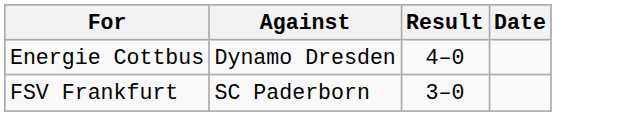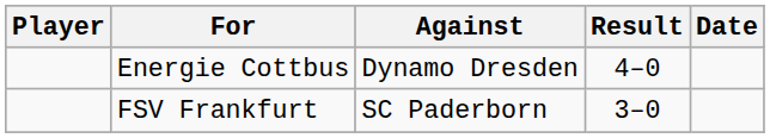+ column: Player
